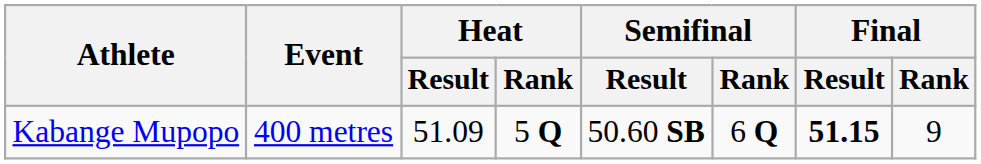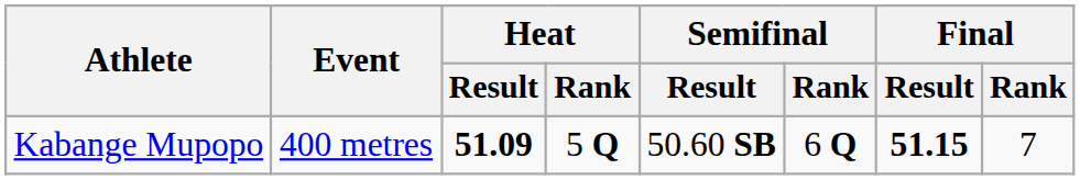Kabange Mupopo | Heat / Result: normal -> bold
Kabange Mupopo | Final / Rank: 9 -> 7
